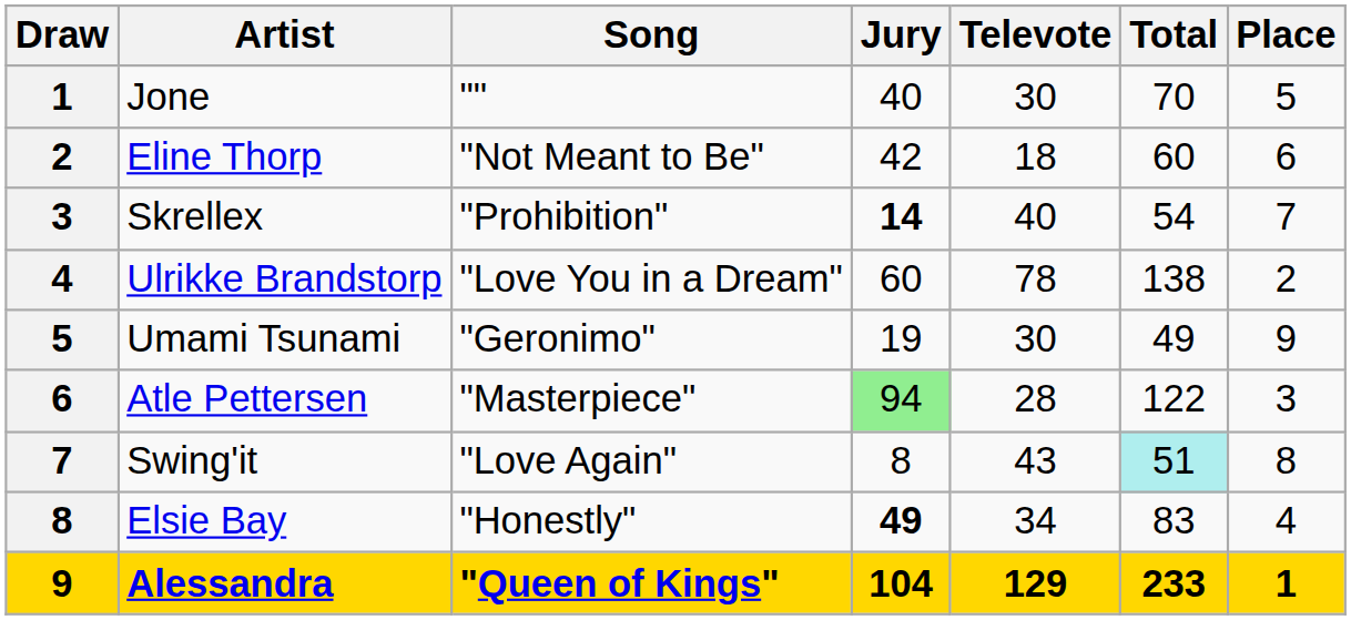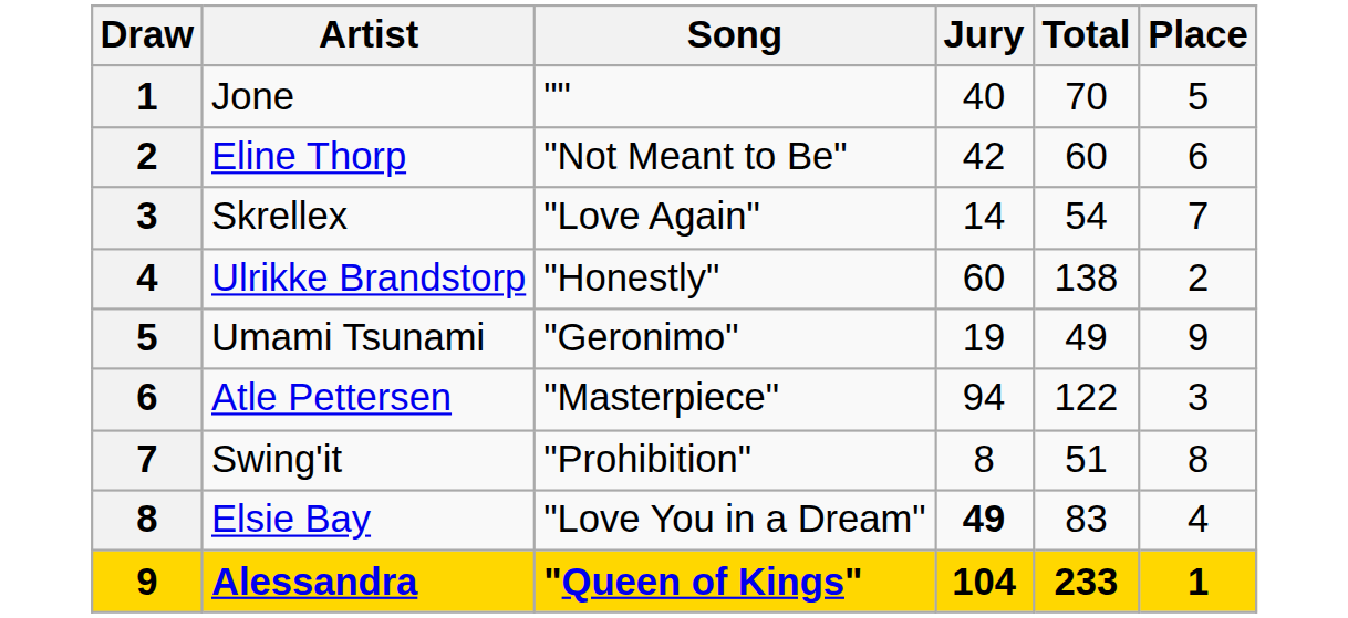- column: Televote | 30 | 18 | 40 | 78 | 30 | 28 | 43 | 34 | 129
Skrellex | Song: "Prohibition" -> "Love Again"
Skrellex | Jury: bold -> normal
Ulrikke Brandstorp | Song: "Love You in a Dream" -> "Honestly"
Atle Pettersen | Jury: lightgreen background -> no background
Swing'it | Song: "Love Again" -> "Prohibition"
Swing'it | Total: paleturquoise background -> no background
Elsie Bay | Song: "Honestly" -> "Love You in a Dream"
